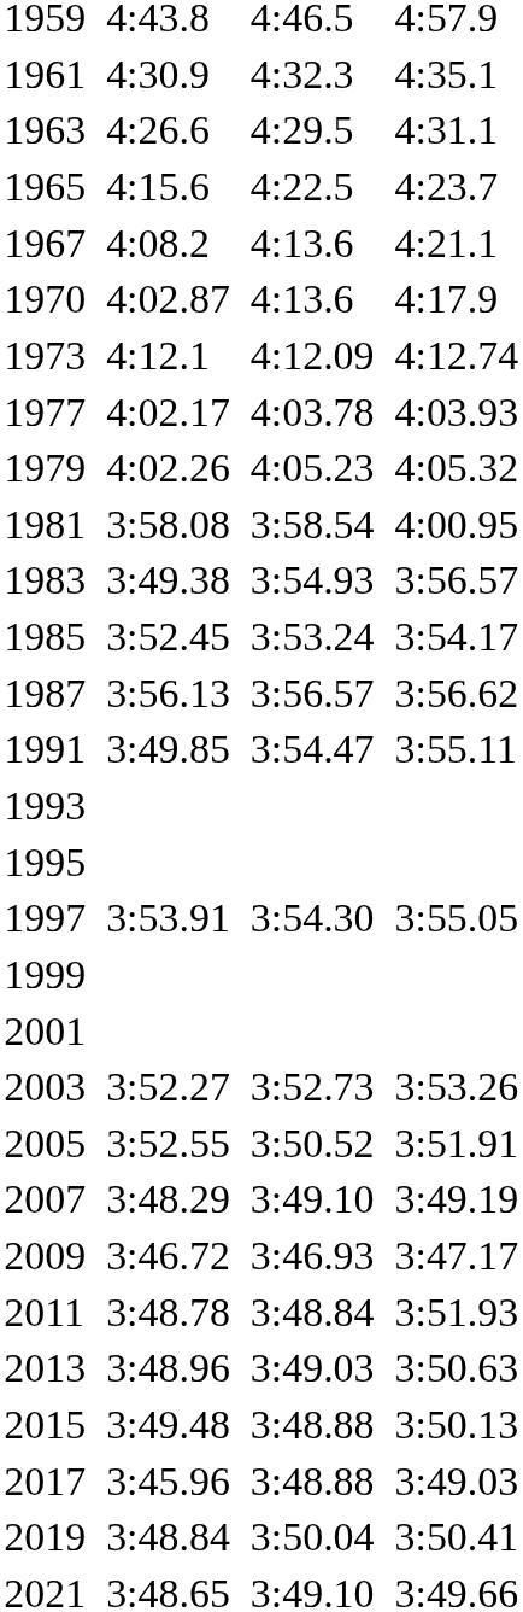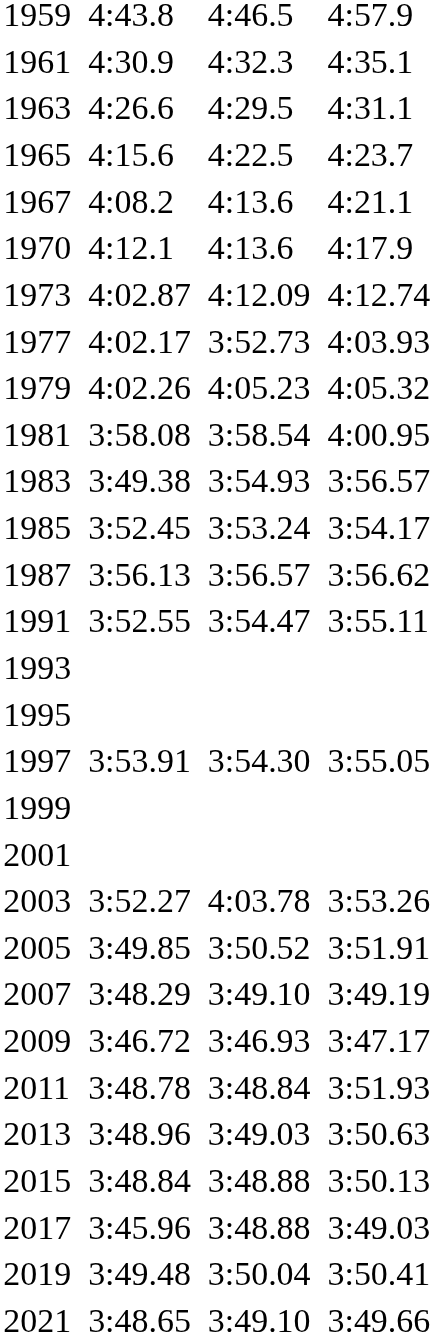1970 | column 3: 4:02.87 -> 4:12.1
1973 | column 3: 4:12.1 -> 4:02.87
1977 | column 5: 4:03.78 -> 3:52.73
1991 | column 3: 3:49.85 -> 3:52.55
2003 | column 5: 3:52.73 -> 4:03.78
2005 | column 3: 3:52.55 -> 3:49.85
2015 | column 3: 3:49.48 -> 3:48.84
2019 | column 3: 3:48.84 -> 3:49.48
